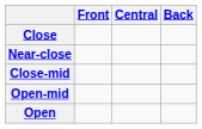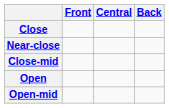rows swapped: Open-mid <-> Open
